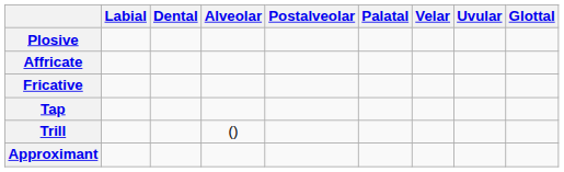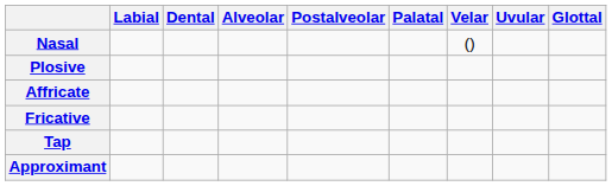+ row: Nasal | ()
- row: Trill | ()
